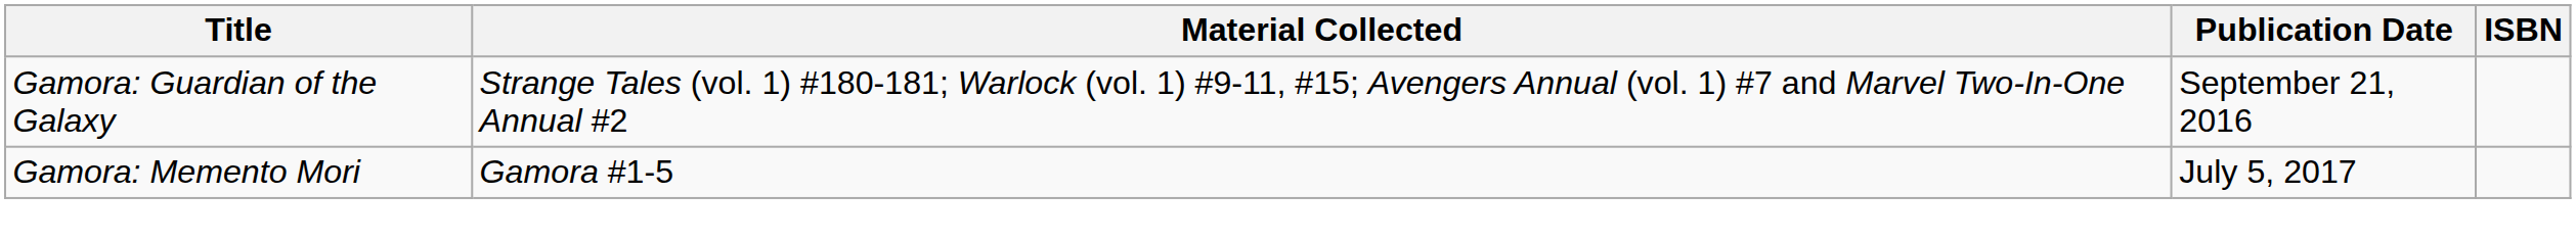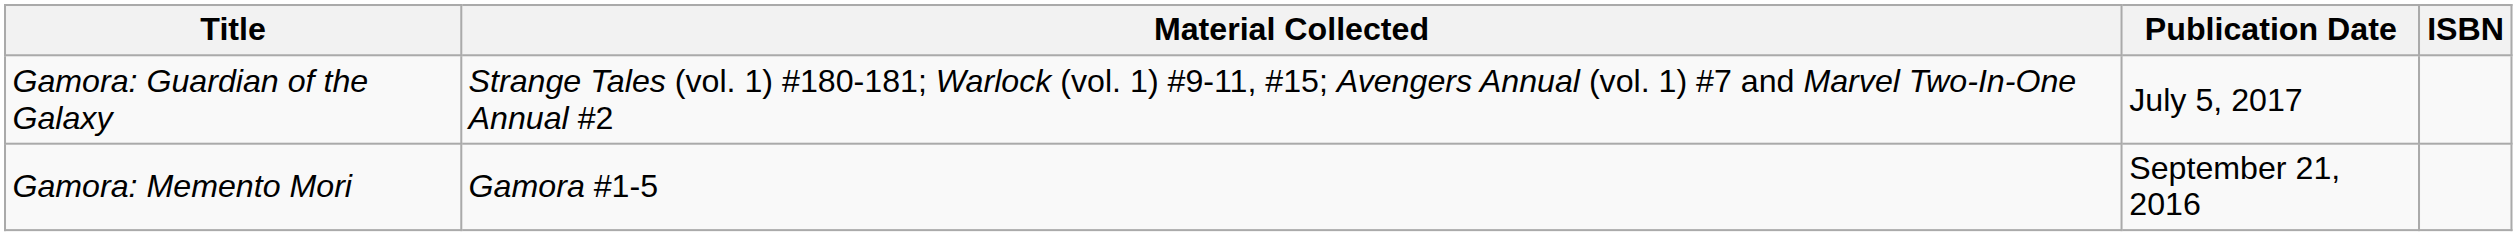Gamora: Guardian of the Galaxy | Publication Date: September 21, 2016 -> July 5, 2017
Gamora: Memento Mori | Publication Date: July 5, 2017 -> September 21, 2016
